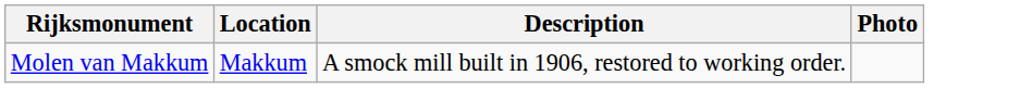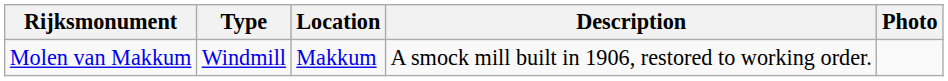+ column: Type | Windmill
